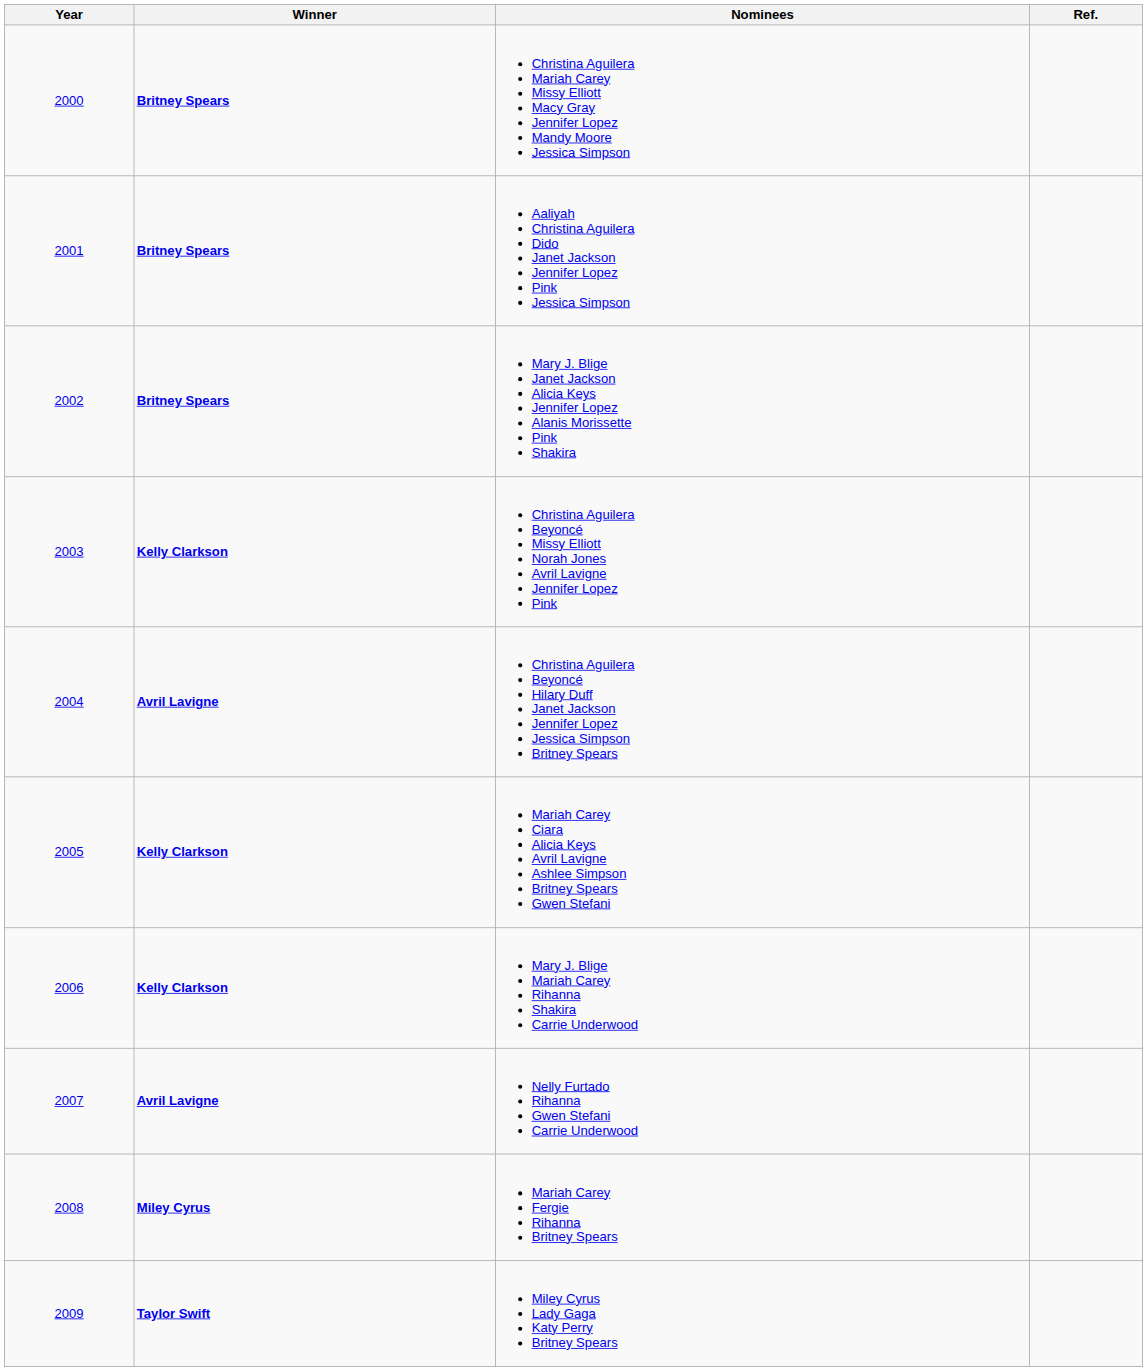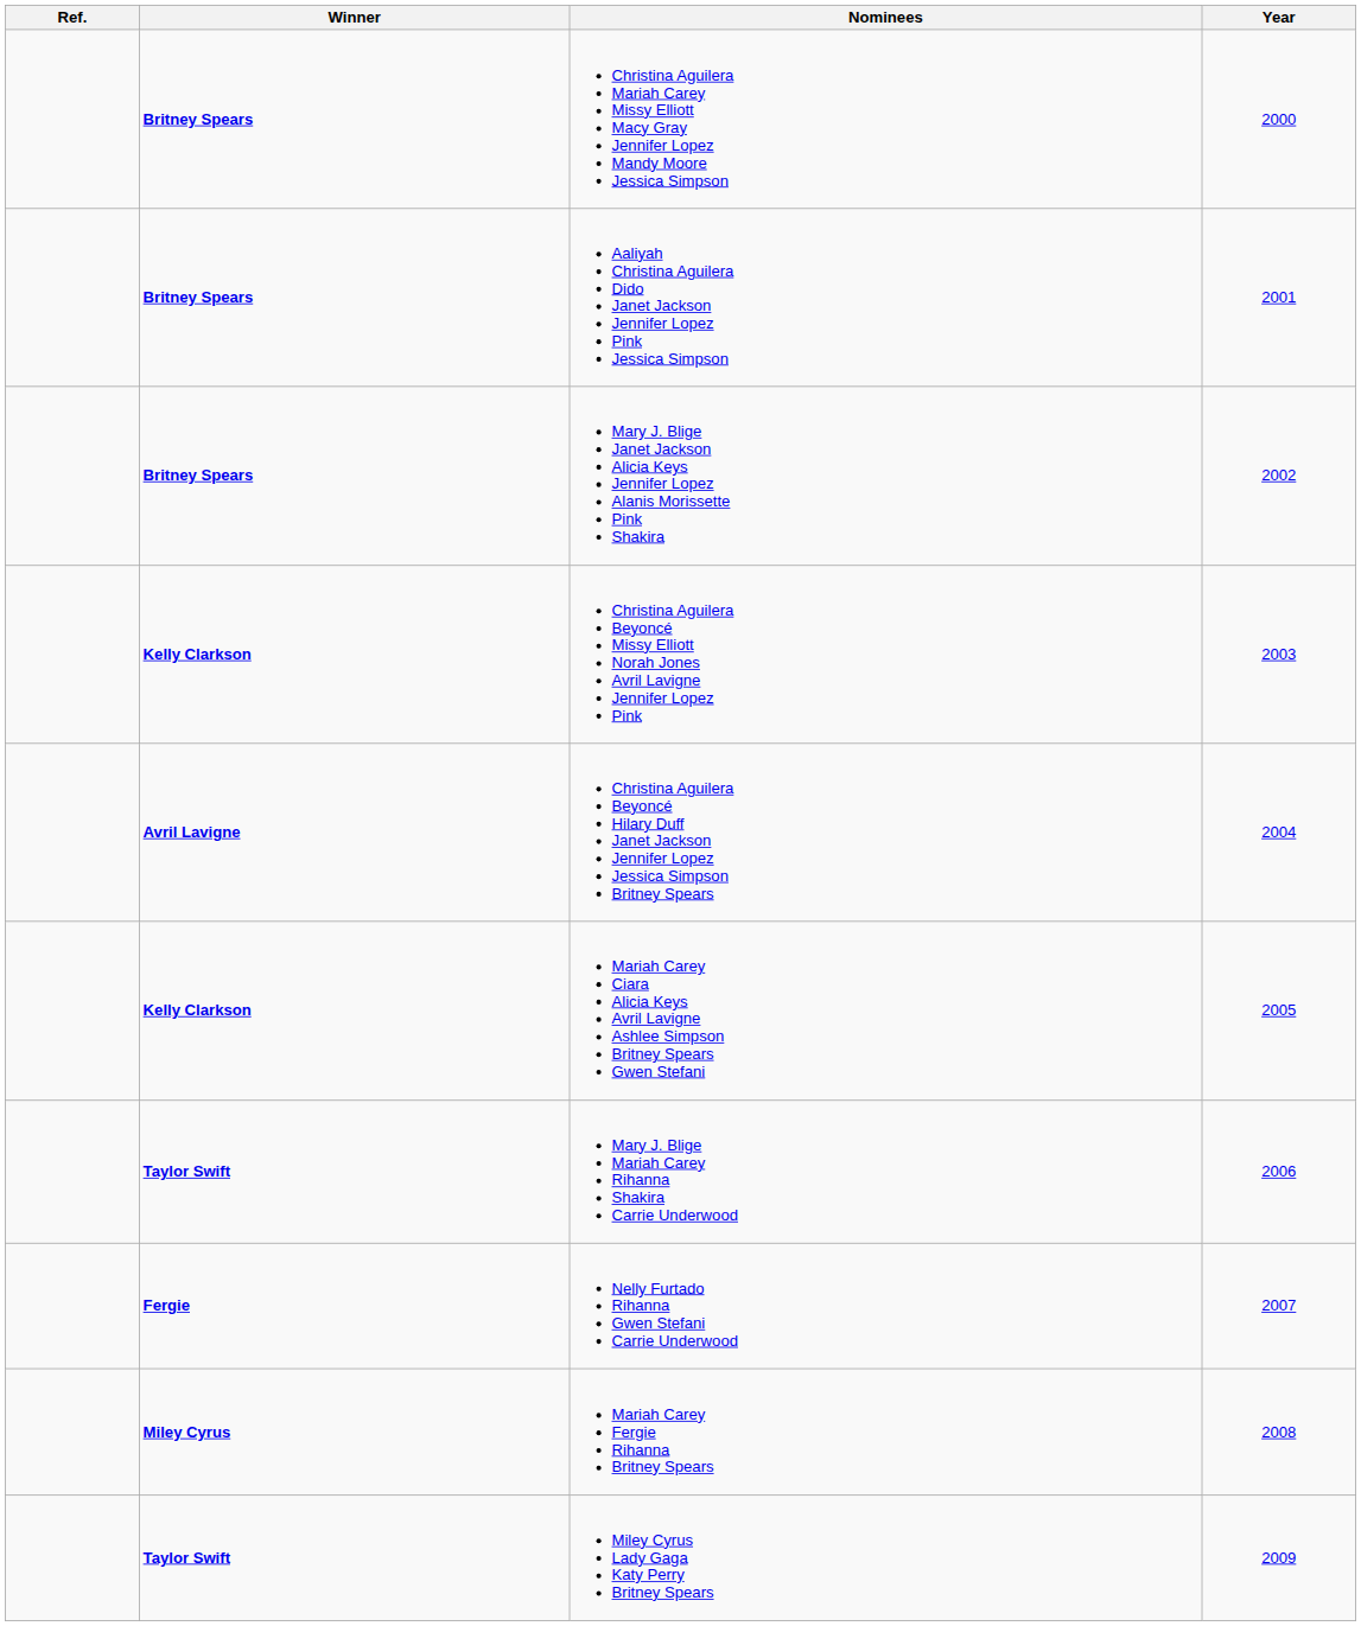columns swapped: Year <-> Ref.
Mary J. Blige Mariah Carey Rihanna Shakira Carrie Underwood | Winner: Kelly Clarkson -> Taylor Swift
Nelly Furtado Rihanna Gwen Stefani Carrie Underwood | Winner: Avril Lavigne -> Fergie
